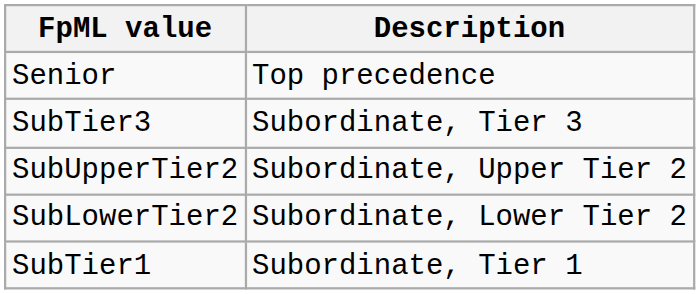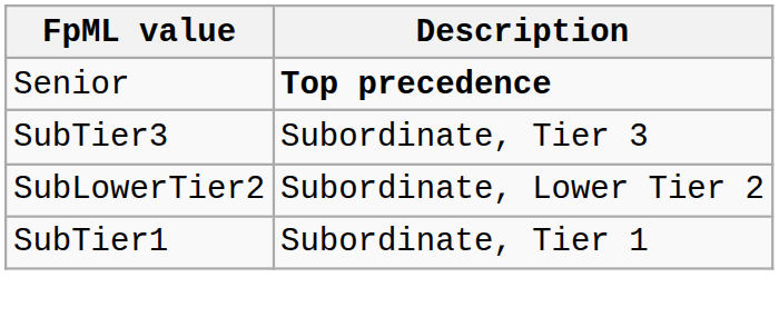Senior | Description: normal -> bold
- row: SubUpperTier2 | Subordinate, Upper Tier 2
